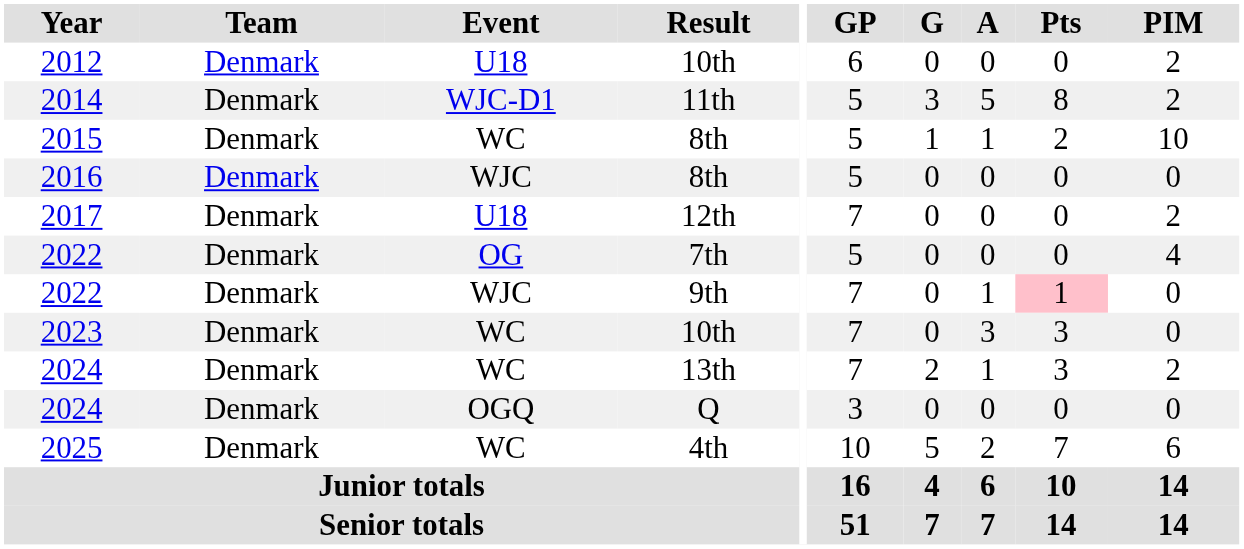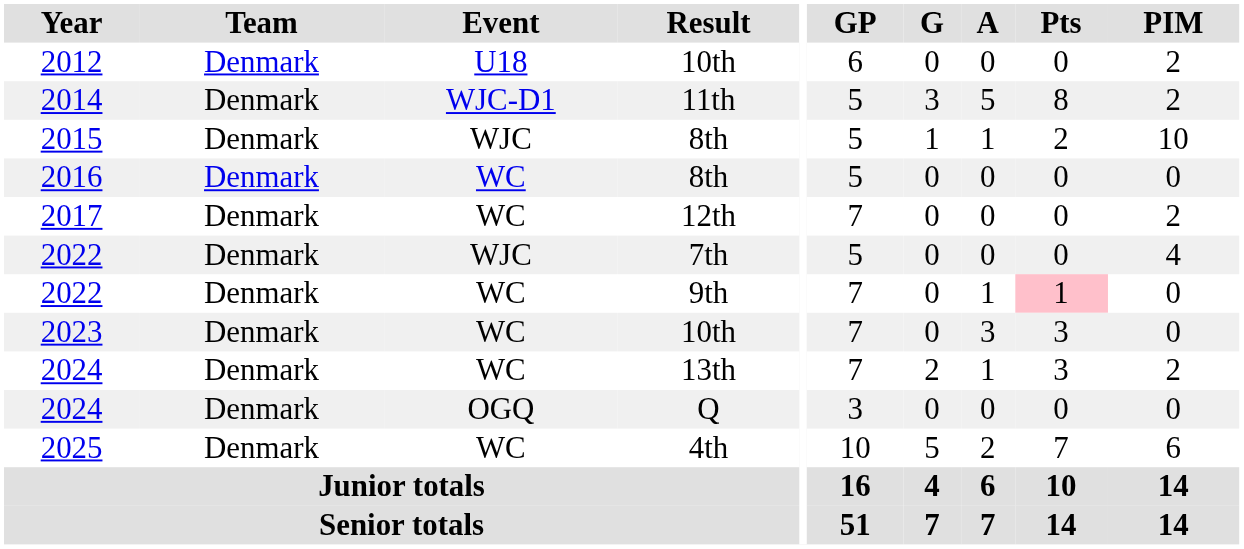2015 | Event: WC -> WJC
2016 | Event: WJC -> WC
2017 | Event: U18 -> WC
2022 / 7th | Event: OG -> WJC
2022 / 9th | Event: WJC -> WC
